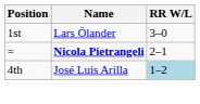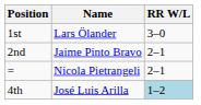+ row: 2nd | Jaime Pinto Bravo | 2–1
= | Name: bold -> normal
